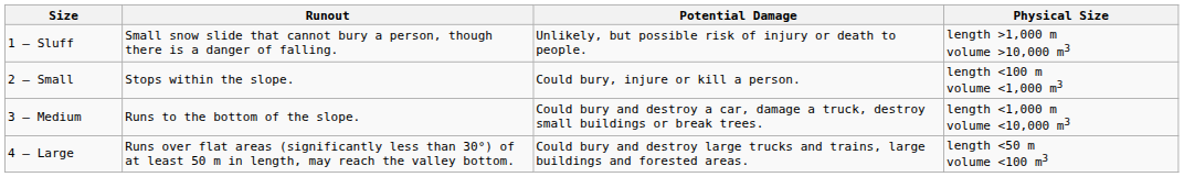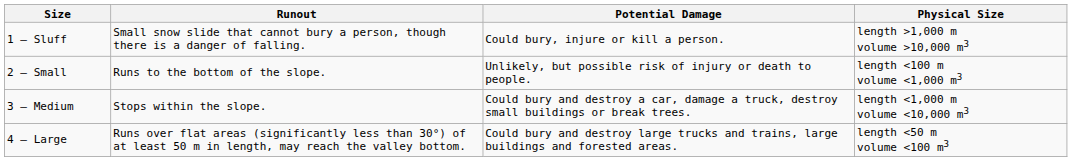1 – Sluff | Potential Damage: Unlikely, but possible risk of injury or death to people. -> Could bury, injure or kill a person.
2 – Small | Runout: Stops within the slope. -> Runs to the bottom of the slope.
2 – Small | Potential Damage: Could bury, injure or kill a person. -> Unlikely, but possible risk of injury or death to people.
3 – Medium | Runout: Runs to the bottom of the slope. -> Stops within the slope.
